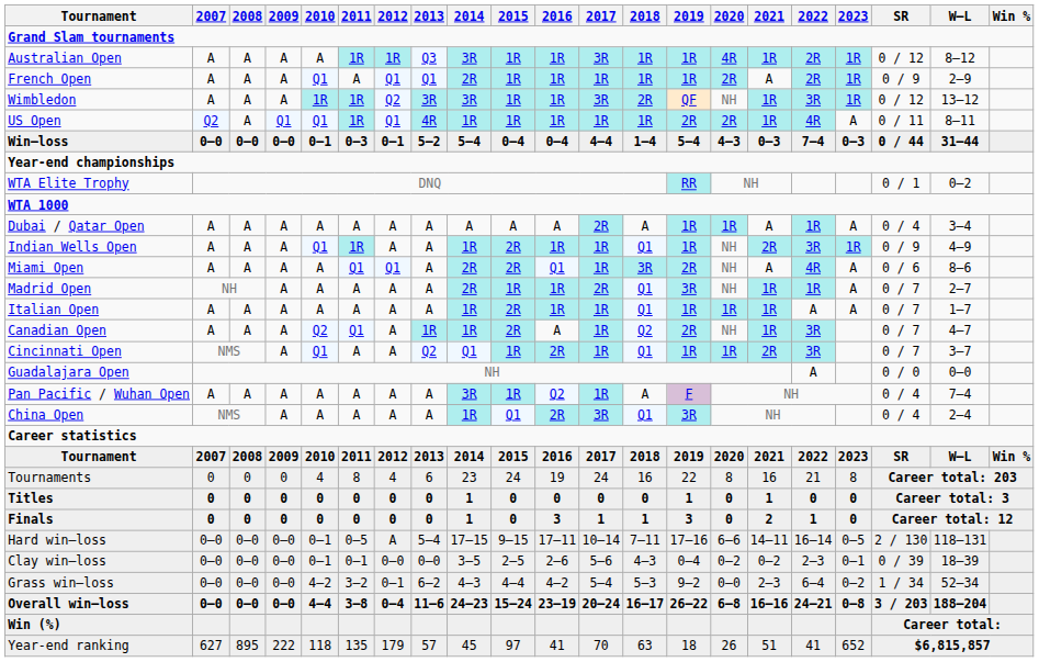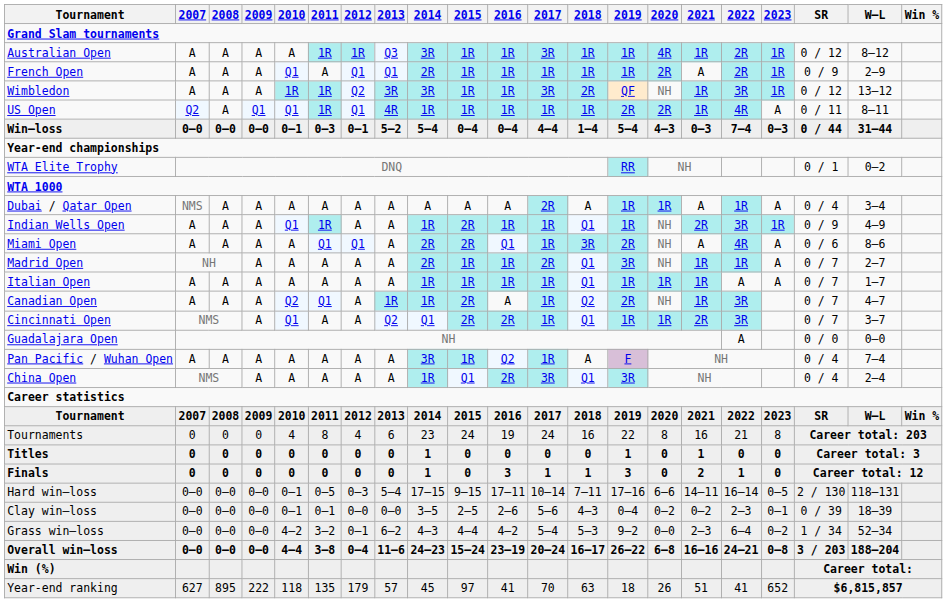Dubai / Qatar Open | 2007: A -> NMS
Italian Open | 2015: 2R -> 1R
Cincinnati Open | 2015: 1R -> 2R
Hard win–loss | 2012: A -> 0–3
